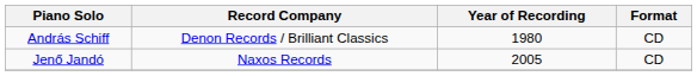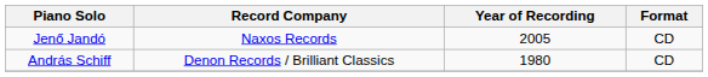rows swapped: András Schiff <-> Jenő Jandó
